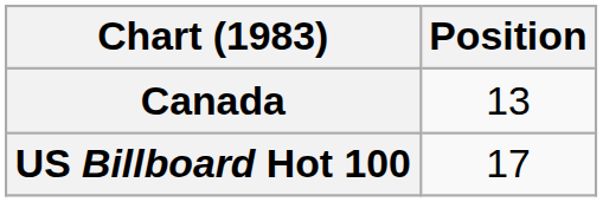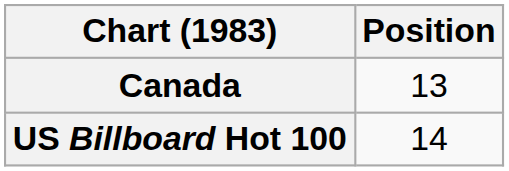US Billboard Hot 100 | Position: 17 -> 14
